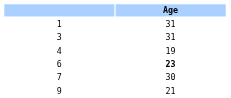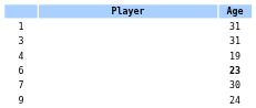+ column: Player
9 | Age: 21 -> 24
